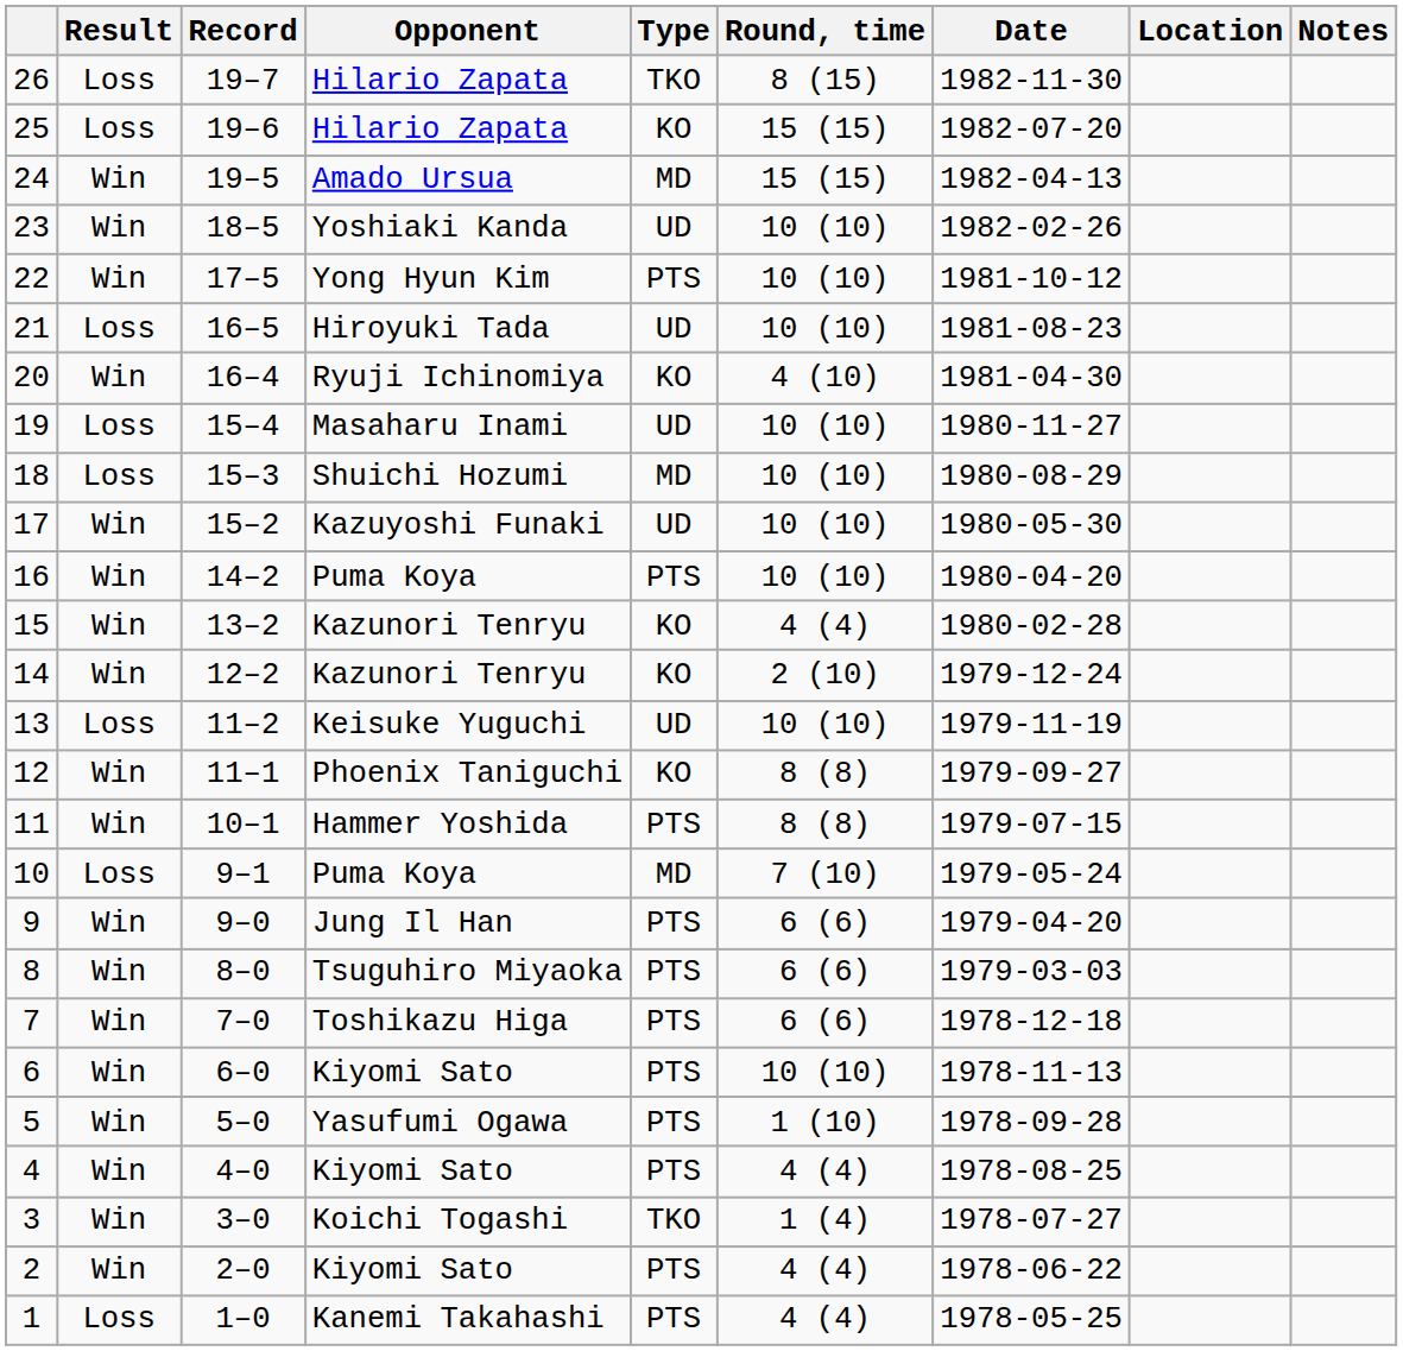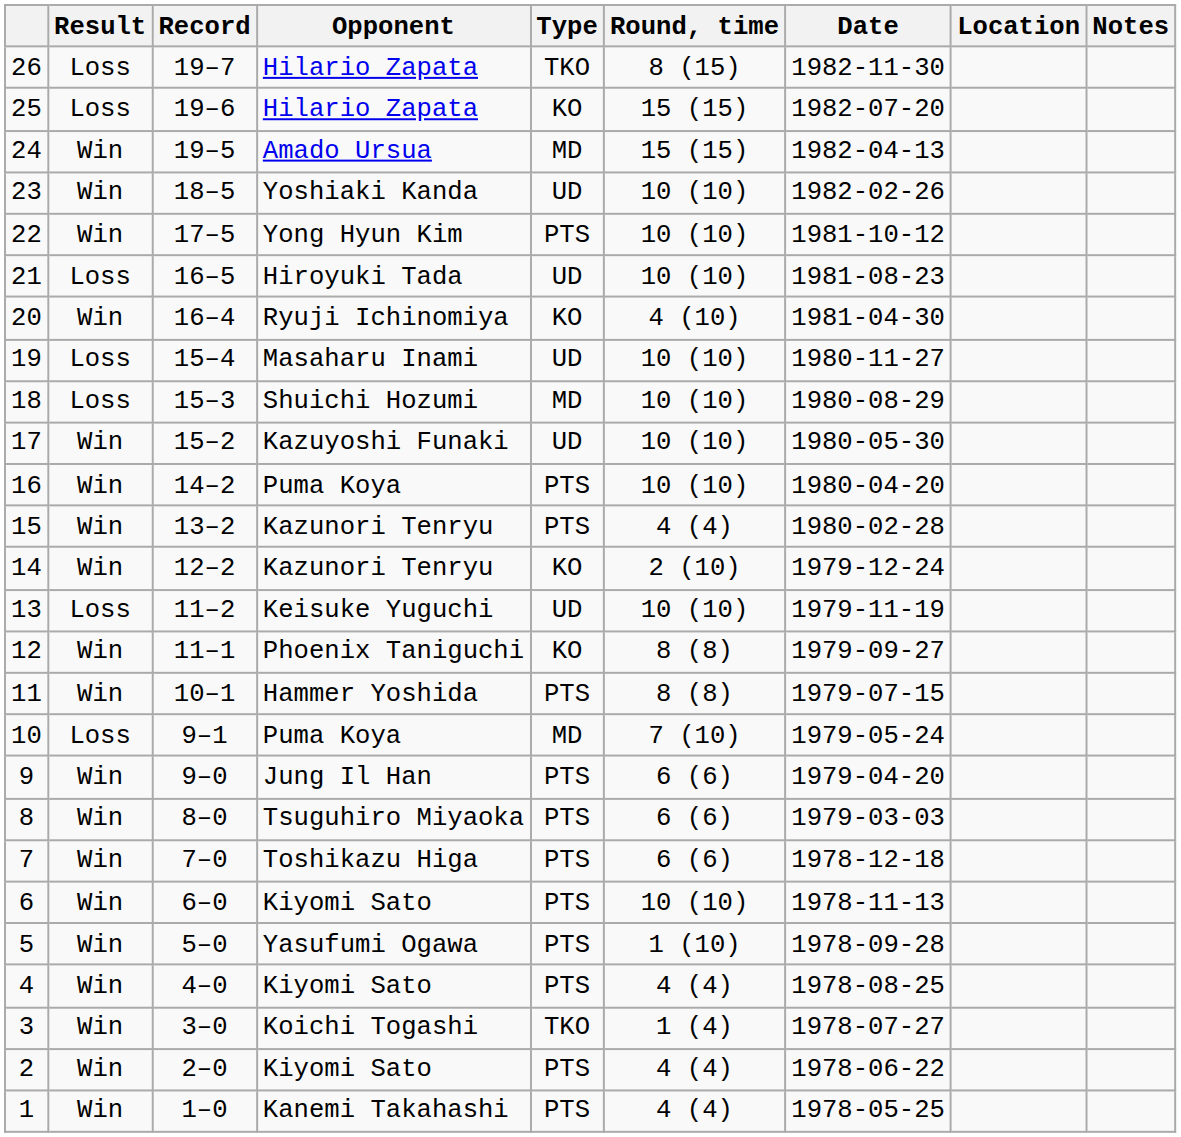15 | Type: KO -> PTS
1 | Result: Loss -> Win
